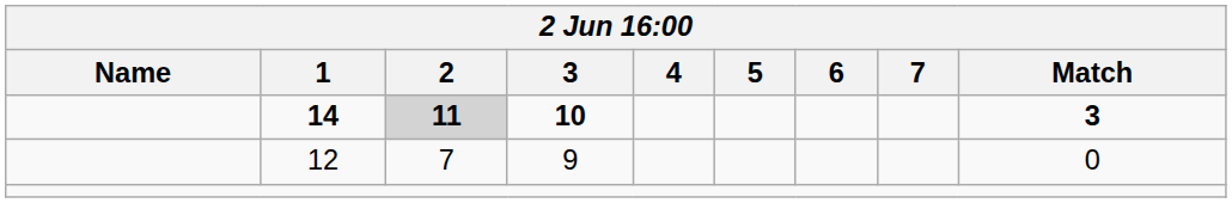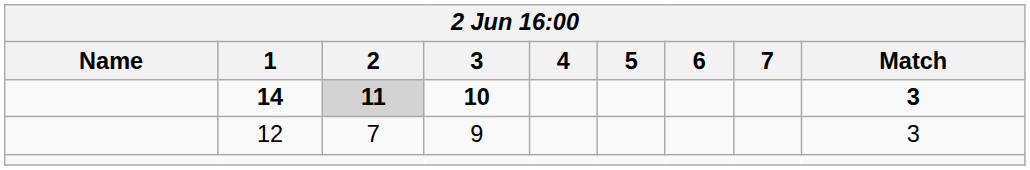12 | Match: 0 -> 3
